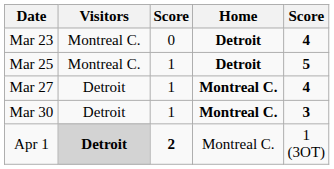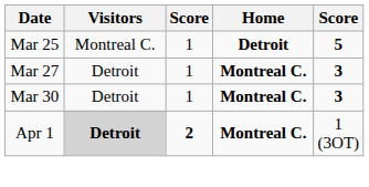- row: Mar 23 | Montreal C. | 0 | Detroit | 4
Mar 27 | column 5: 4 -> 3
Apr 1 | Home: normal -> bold
